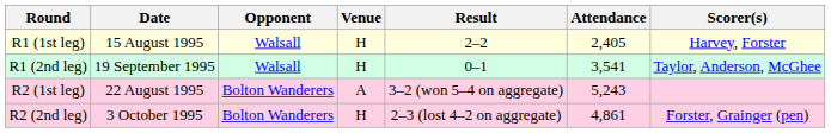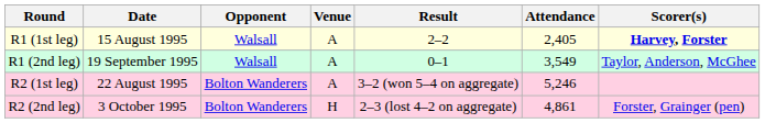R1 (1st leg) | Venue: H -> A
R1 (1st leg) | Scorer(s): normal -> bold
R1 (2nd leg) | Venue: H -> A
R1 (2nd leg) | Attendance: 3,541 -> 3,549
R2 (1st leg) | Attendance: 5,243 -> 5,246
